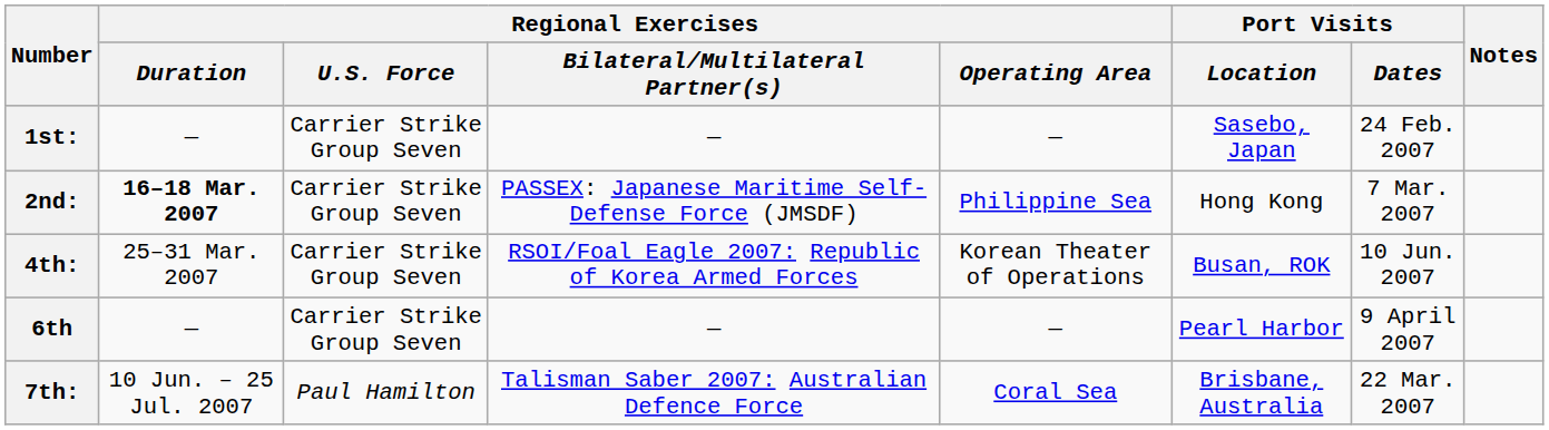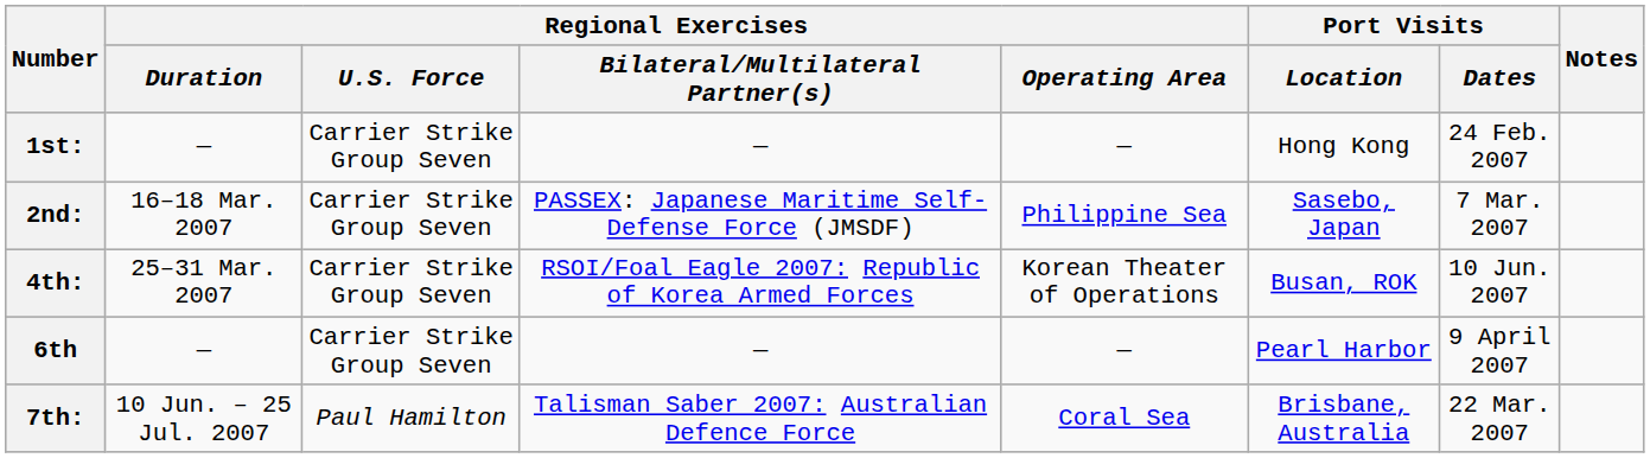1st: | Port Visits / Location: Sasebo, Japan -> Hong Kong
2nd: | Regional Exercises / Duration: bold -> normal
2nd: | Port Visits / Location: Hong Kong -> Sasebo, Japan
